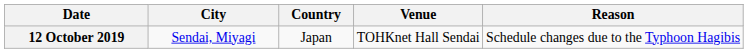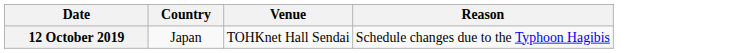- column: City | Sendai, Miyagi
